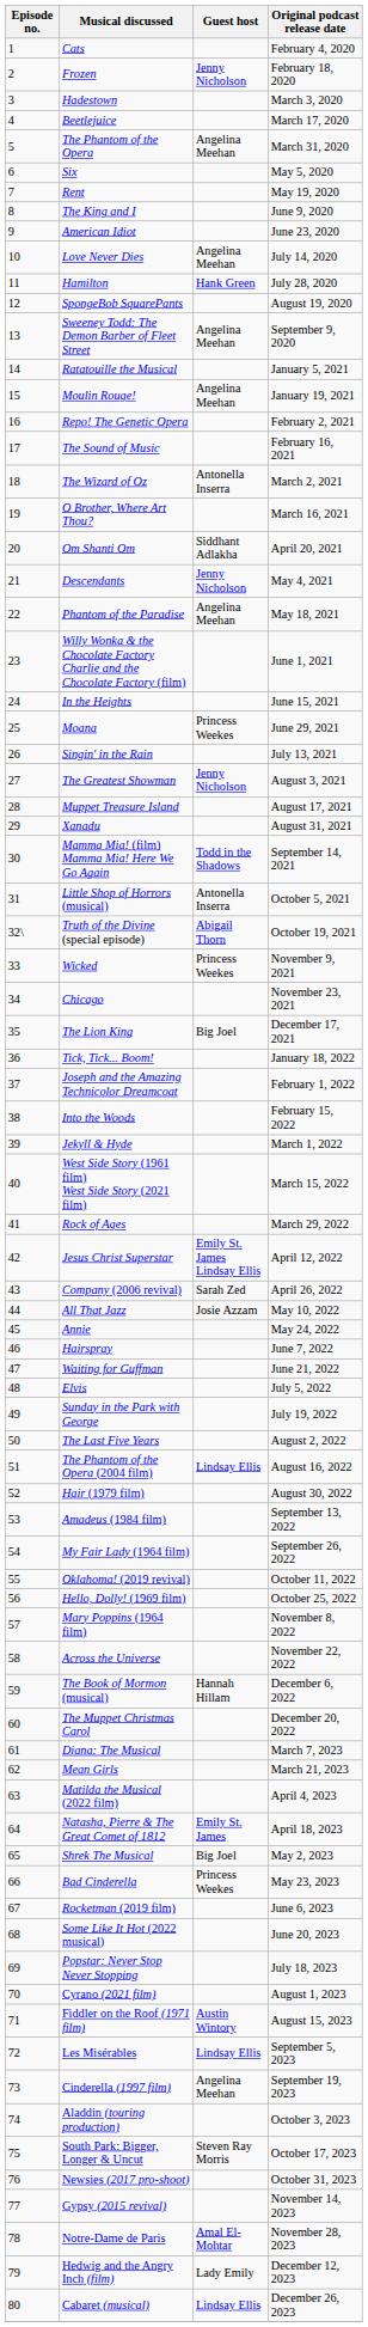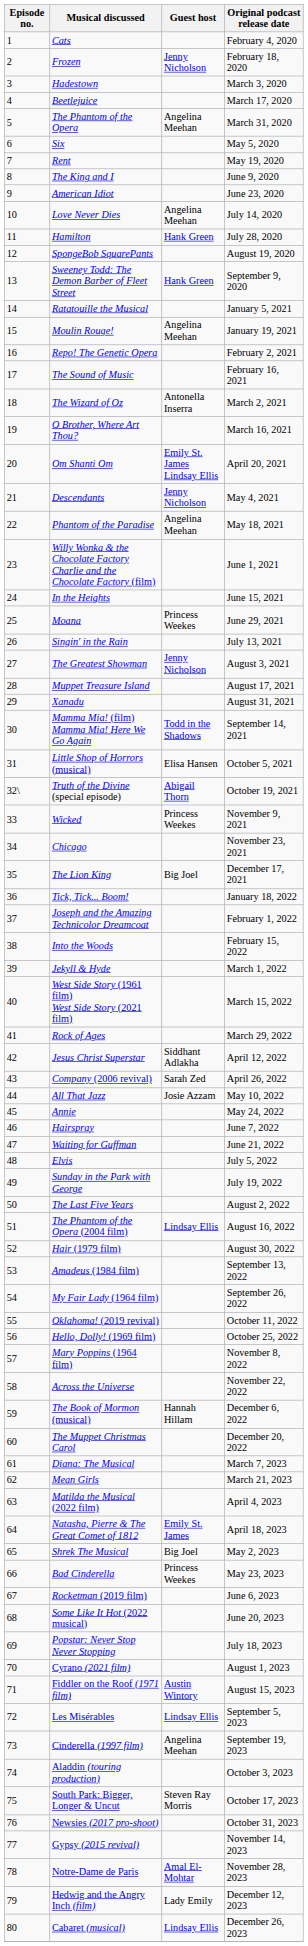Sweeney Todd: The Demon Barber of Fleet Street | Guest host: Angelina Meehan -> Hank Green
Om Shanti Om | Guest host: Siddhant Adlakha -> Emily St. James Lindsay Ellis
Little Shop of Horrors (musical) | Guest host: Antonella Inserra -> Elisa Hansen
Jesus Christ Superstar | Guest host: Emily St. James Lindsay Ellis -> Siddhant Adlakha
